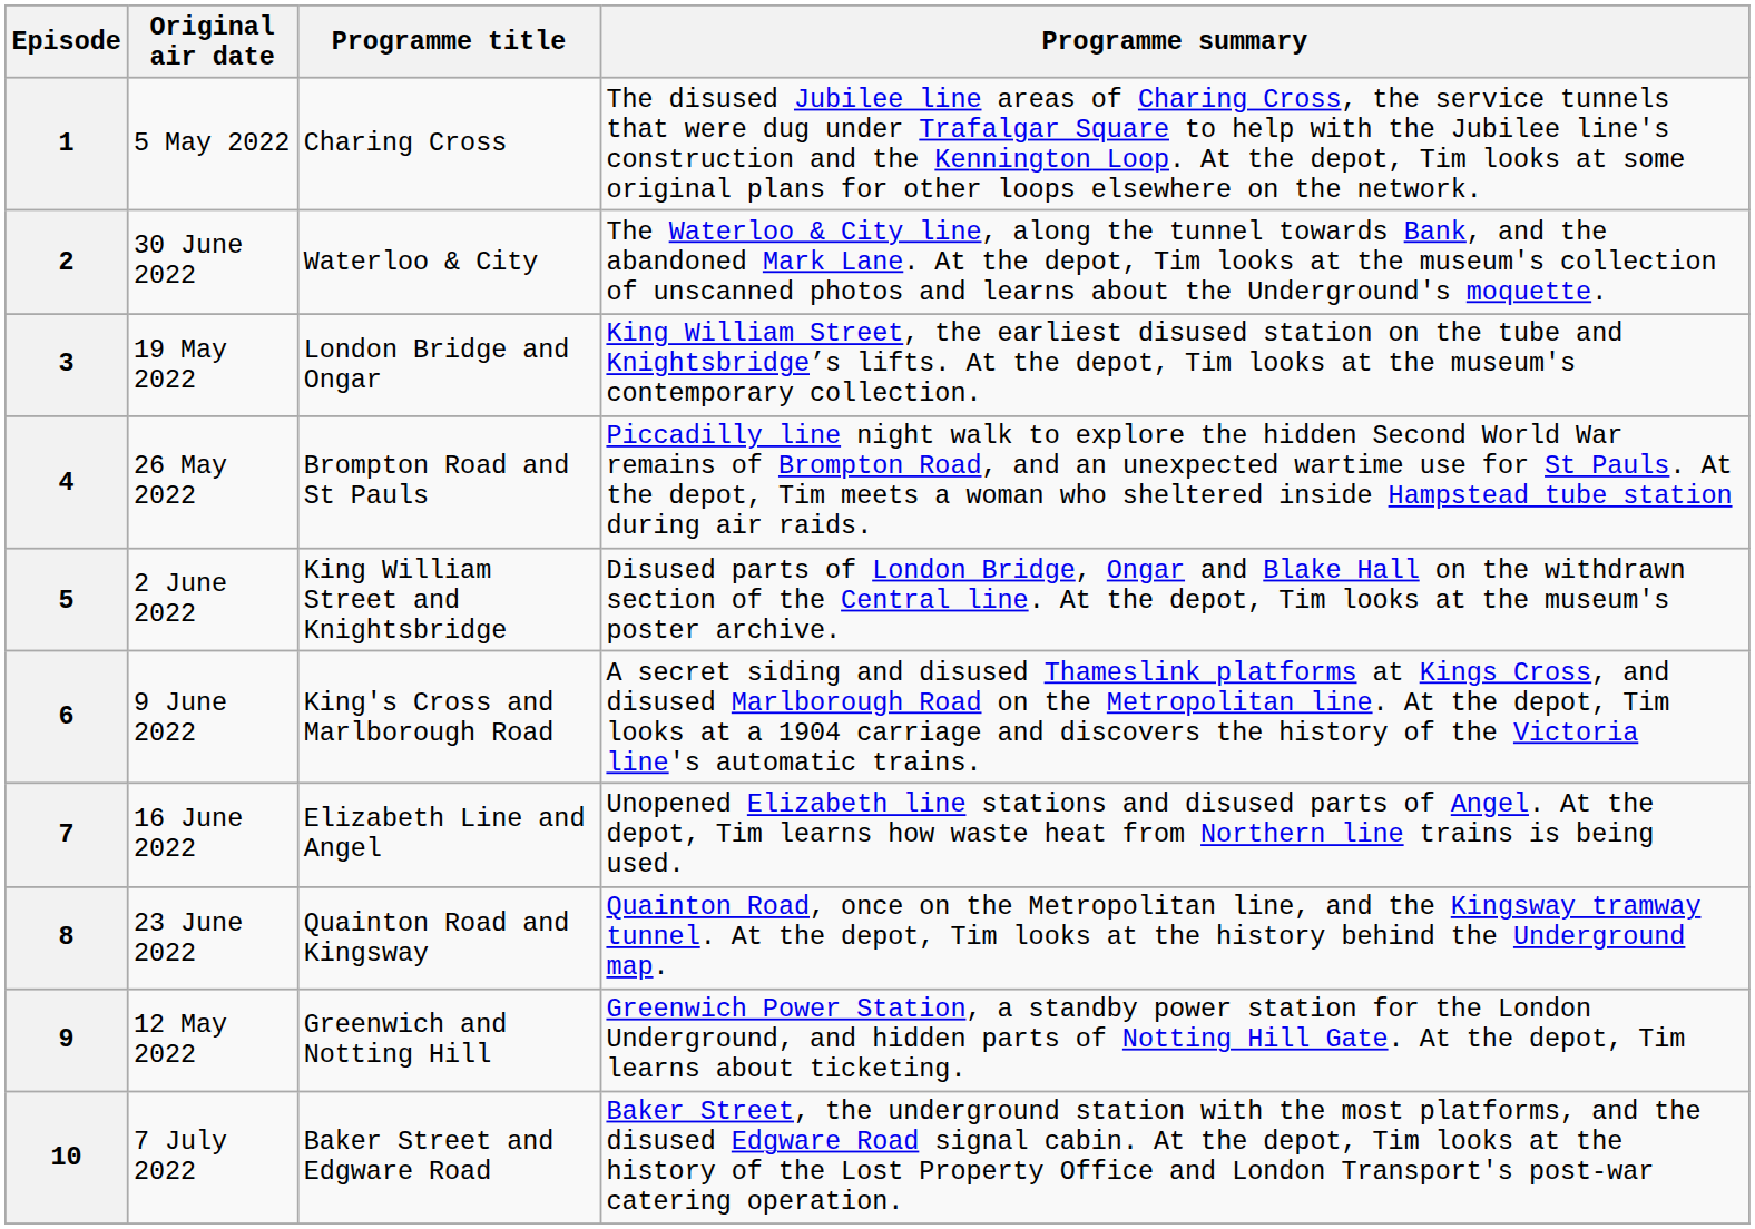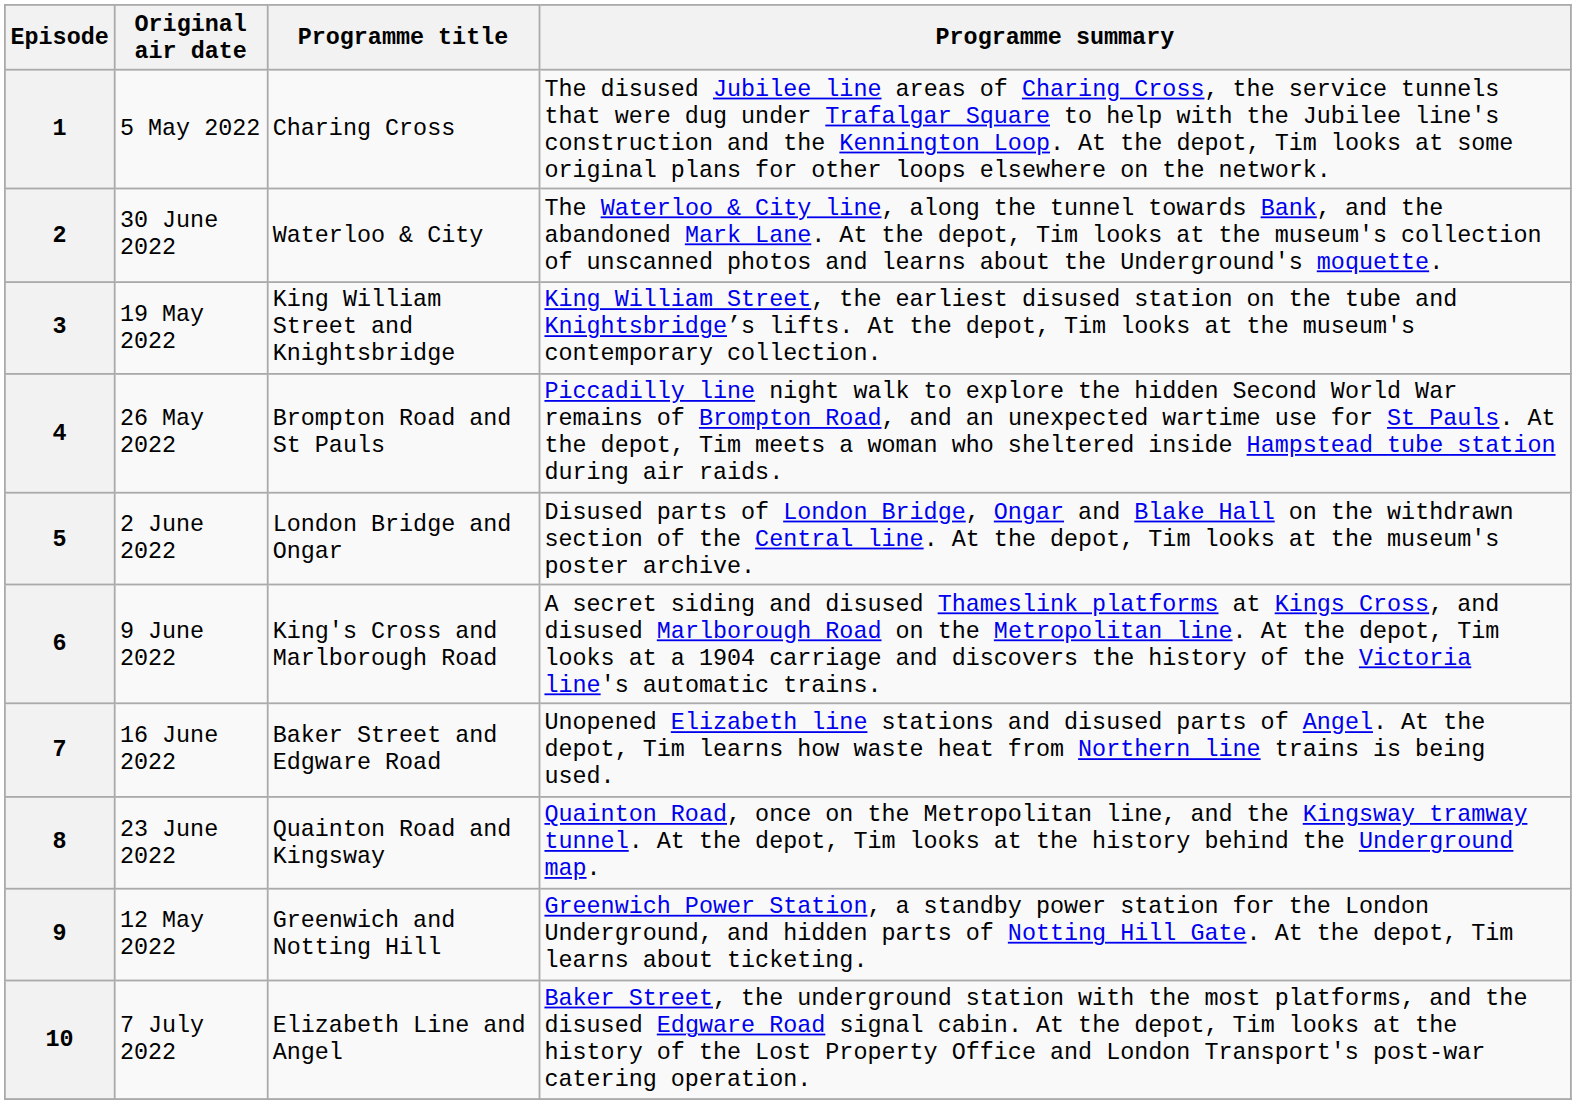3 | Programme title: London Bridge and Ongar -> King William Street and Knightsbridge
5 | Programme title: King William Street and Knightsbridge -> London Bridge and Ongar
7 | Programme title: Elizabeth Line and Angel -> Baker Street and Edgware Road
10 | Programme title: Baker Street and Edgware Road -> Elizabeth Line and Angel
